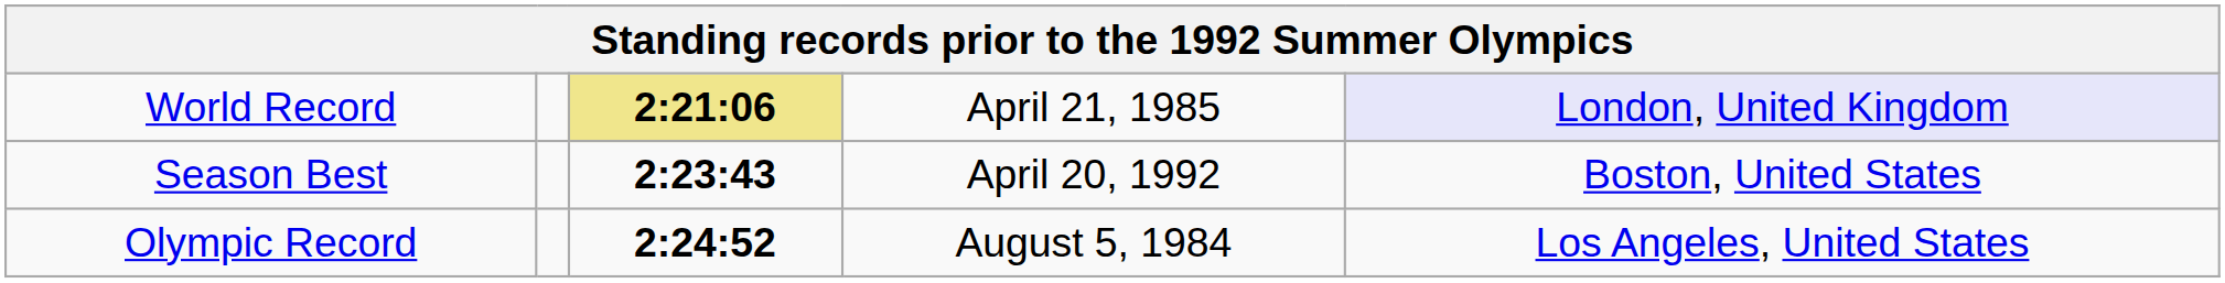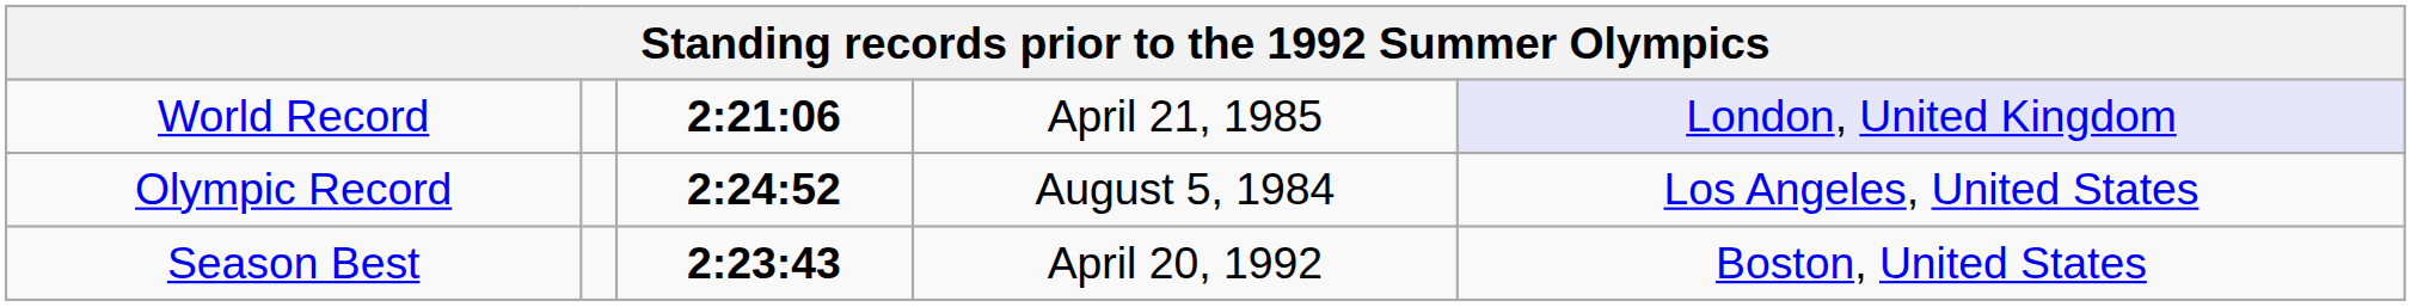World Record | column 3: khaki background -> no background
rows swapped: Olympic Record <-> Season Best
